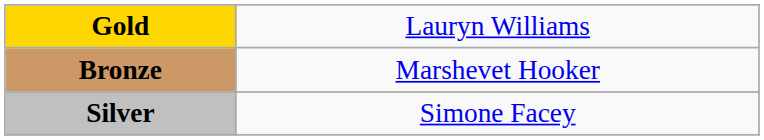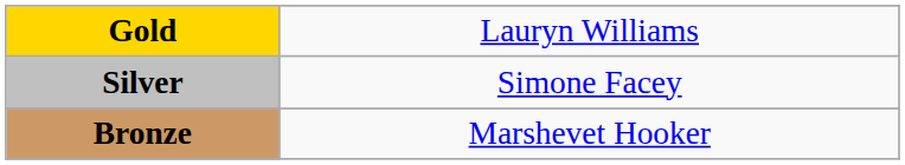rows swapped: Silver <-> Bronze
